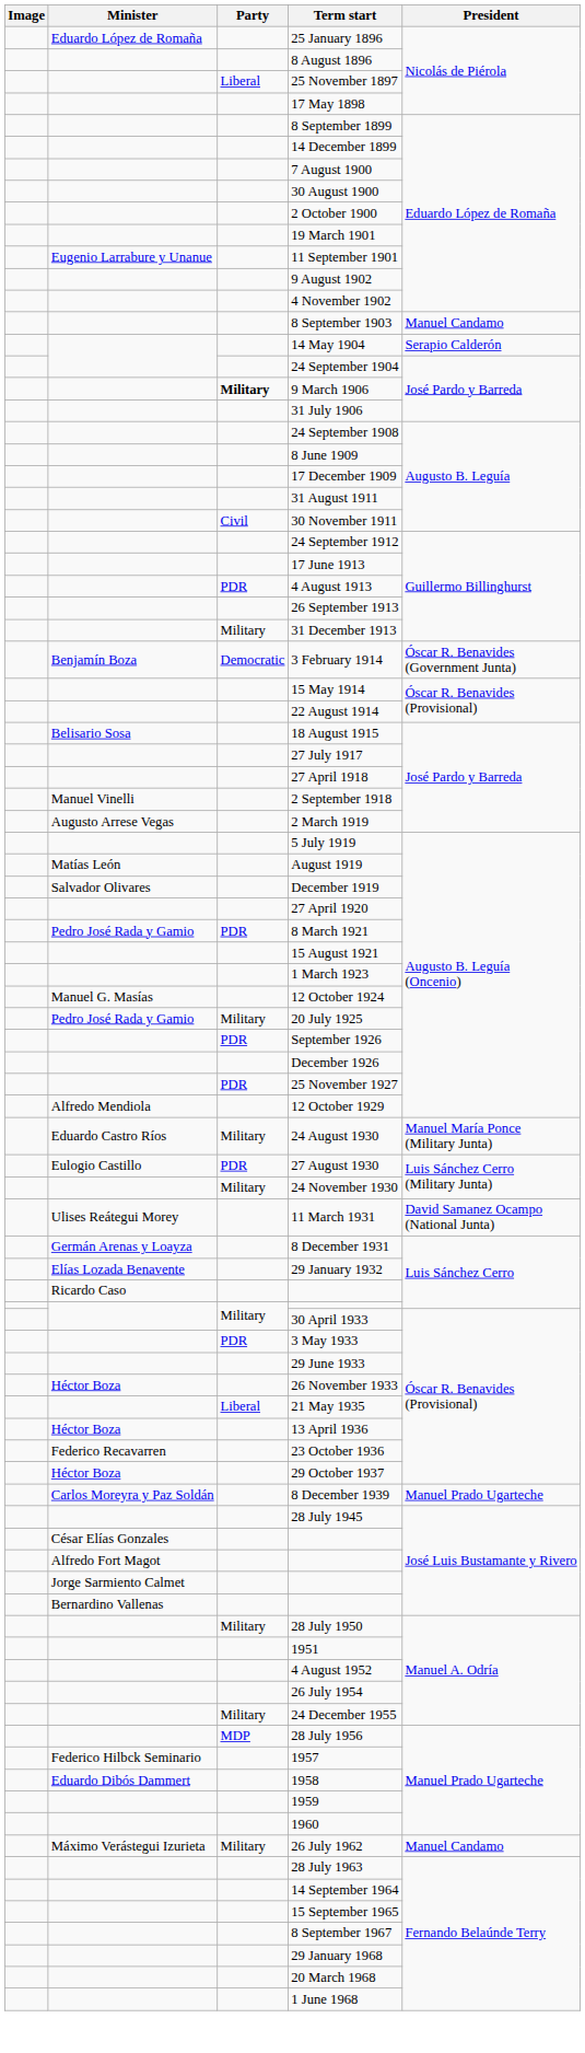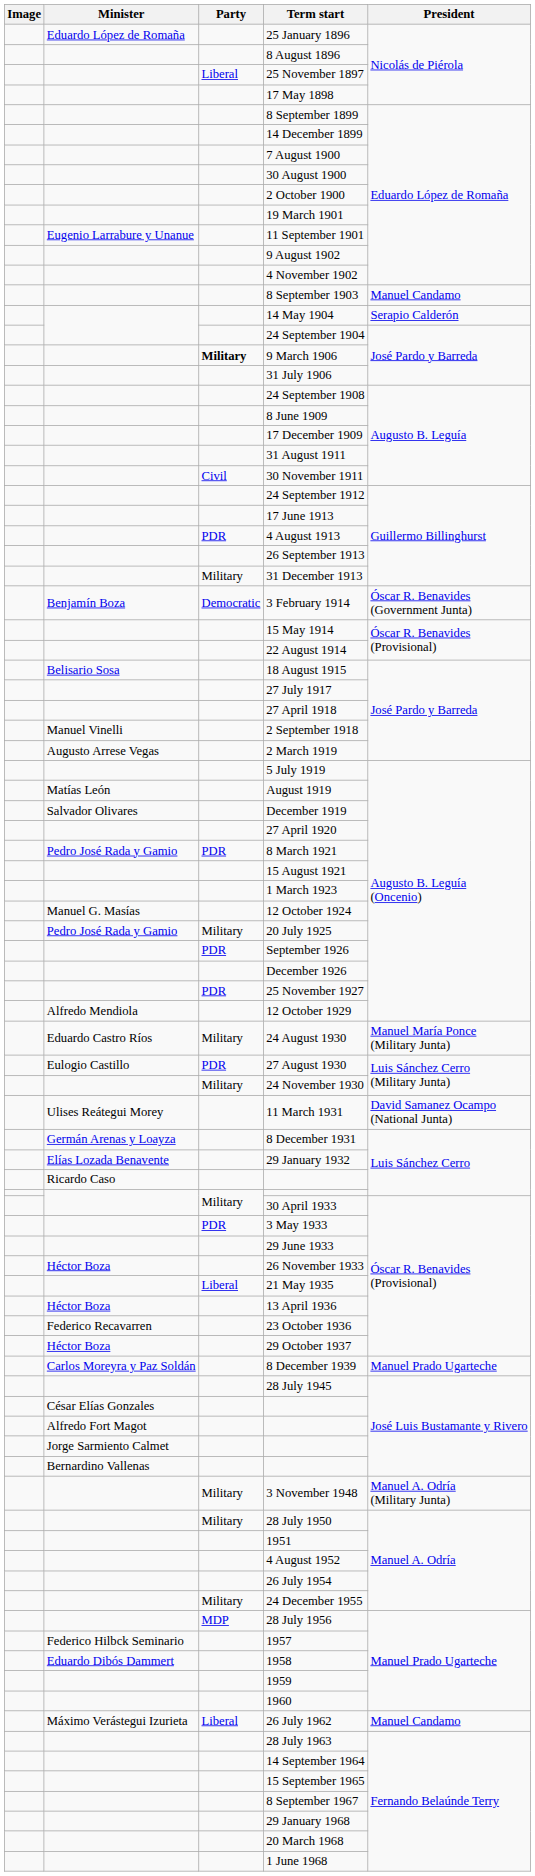+ row: Military | 3 November 1948 | Manuel A. Odría (Military Junta)
26 July 1962 | Party: Military -> Liberal
